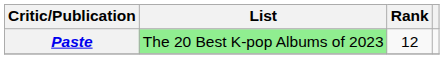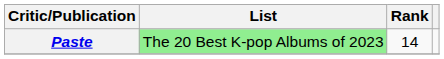Paste | Rank: 12 -> 14
